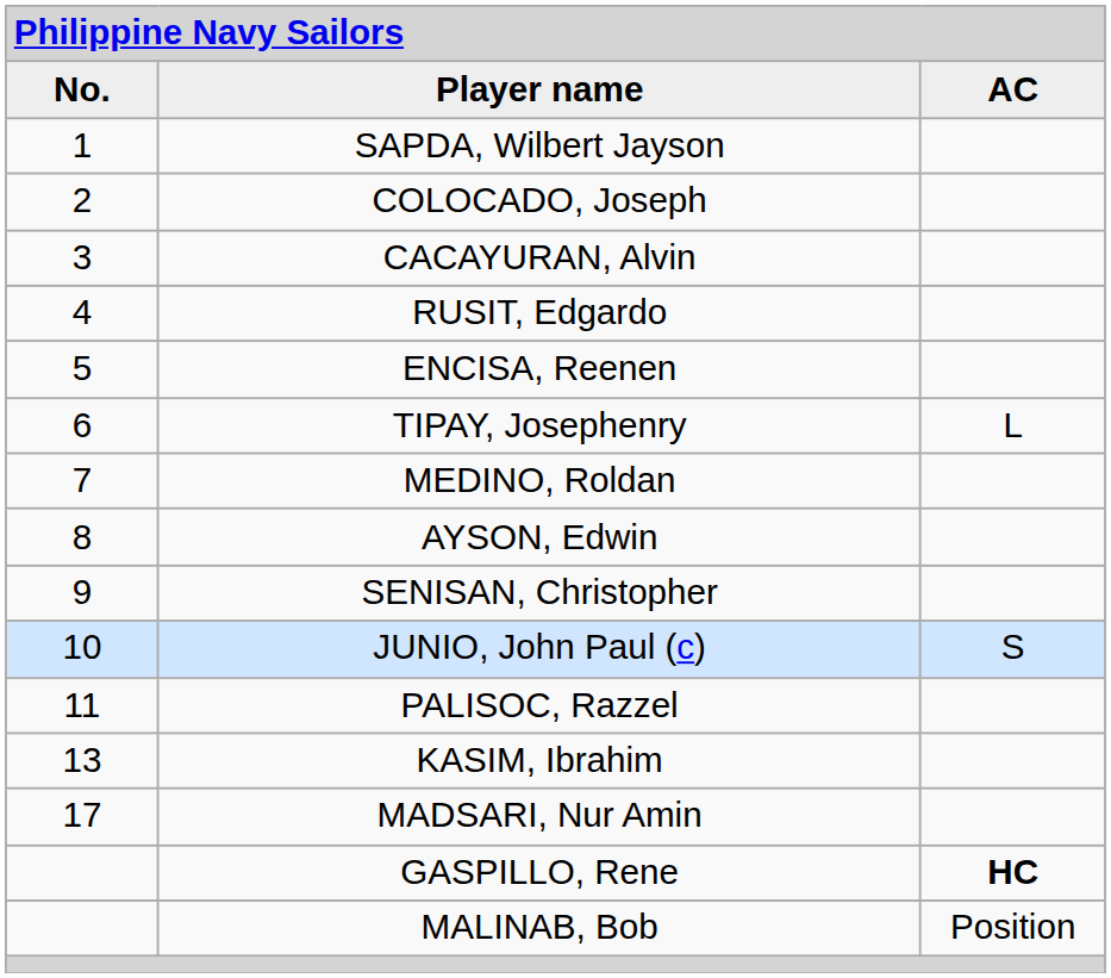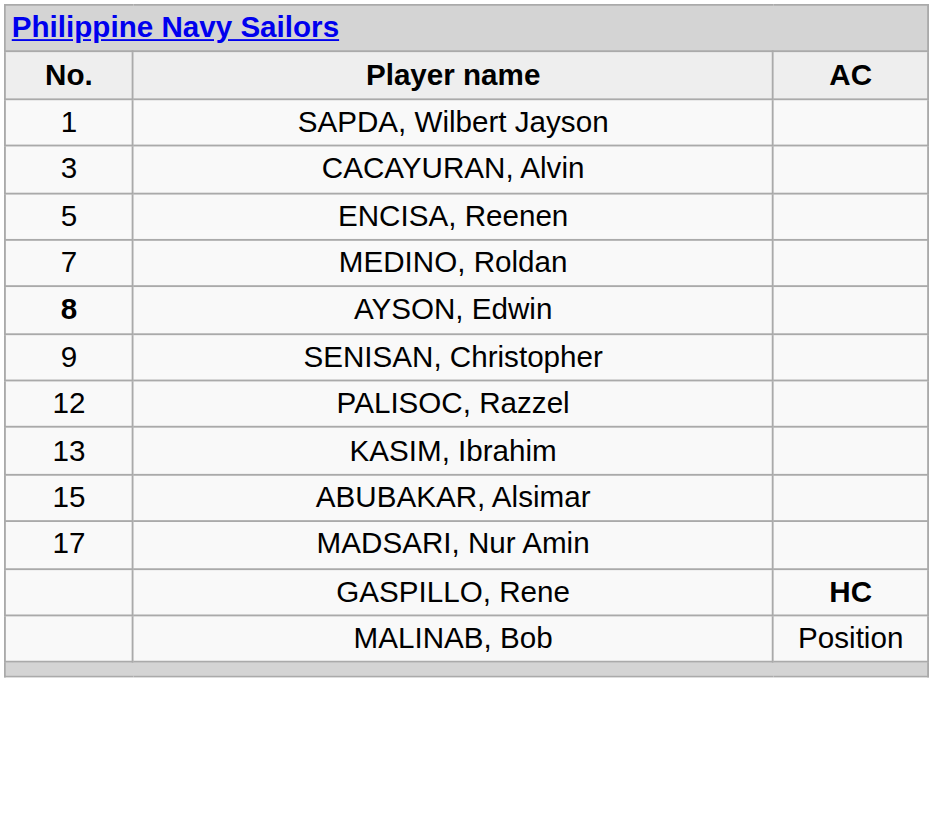- row: 2 | COLOCADO, Joseph
- row: 4 | RUSIT, Edgardo
- row: 6 | TIPAY, Josephenry | L
AYSON, Edwin | column 1: normal -> bold
- row: 10 | JUNIO, John Paul (c) | S
PALISOC, Razzel | column 1: 11 -> 12
+ row: 15 | ABUBAKAR, Alsimar
